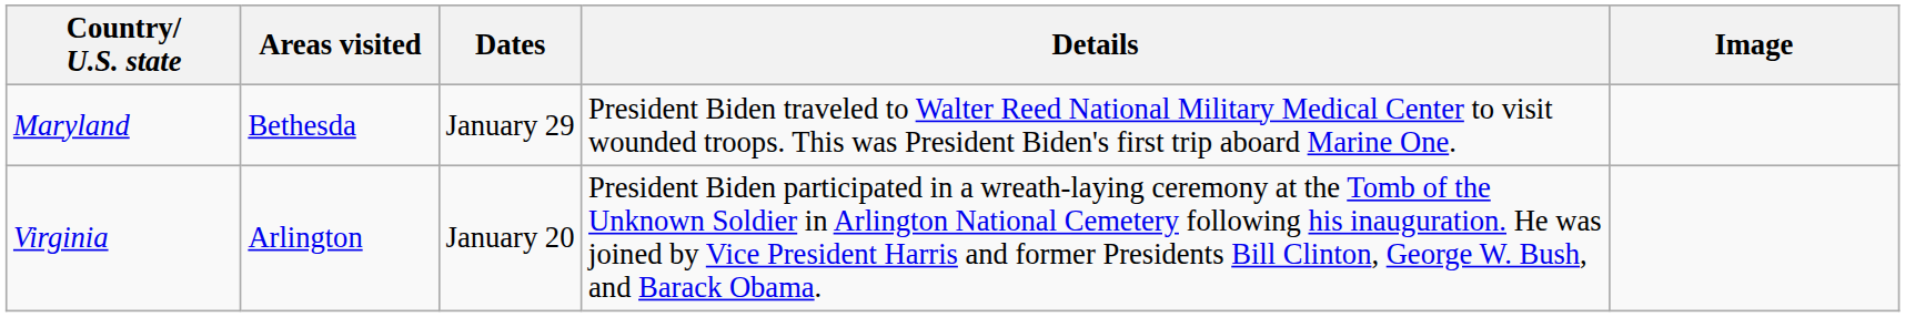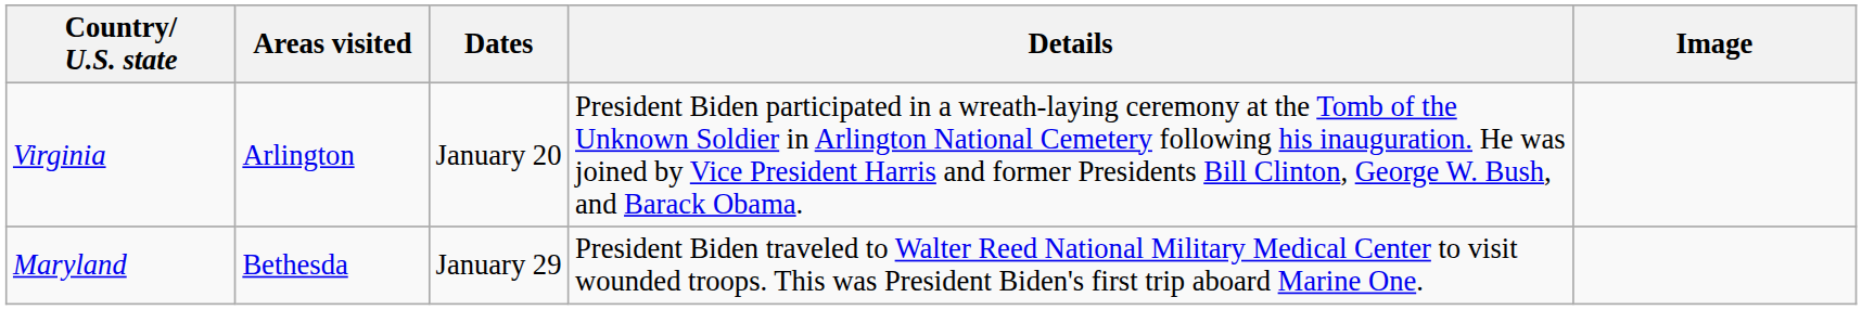rows swapped: Virginia <-> Maryland
